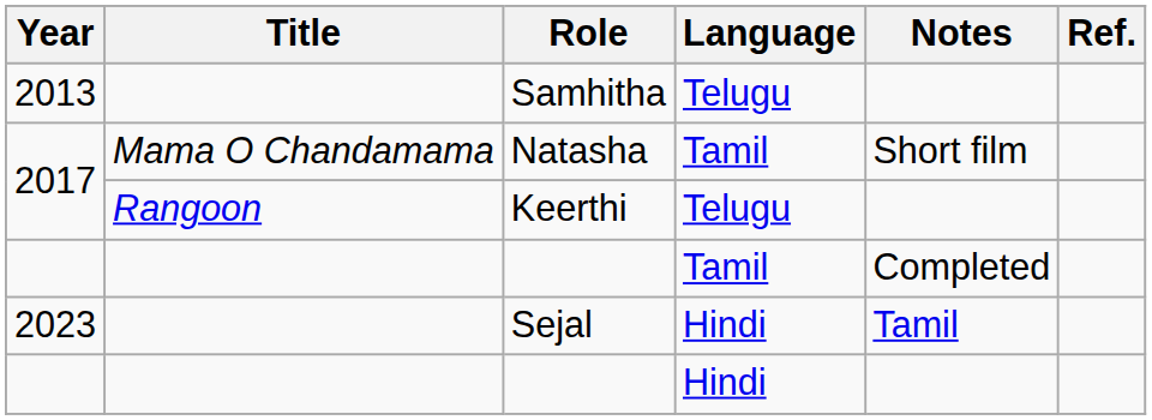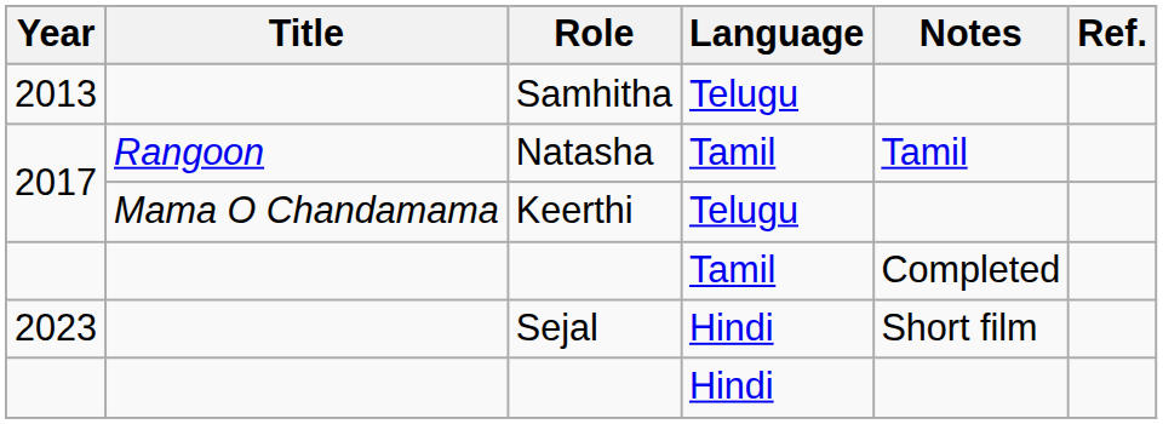Natasha | Title: Mama O Chandamama -> Rangoon
Natasha | Notes: Short film -> Tamil
Keerthi | Title: Rangoon -> Mama O Chandamama
Sejal | Notes: Tamil -> Short film
